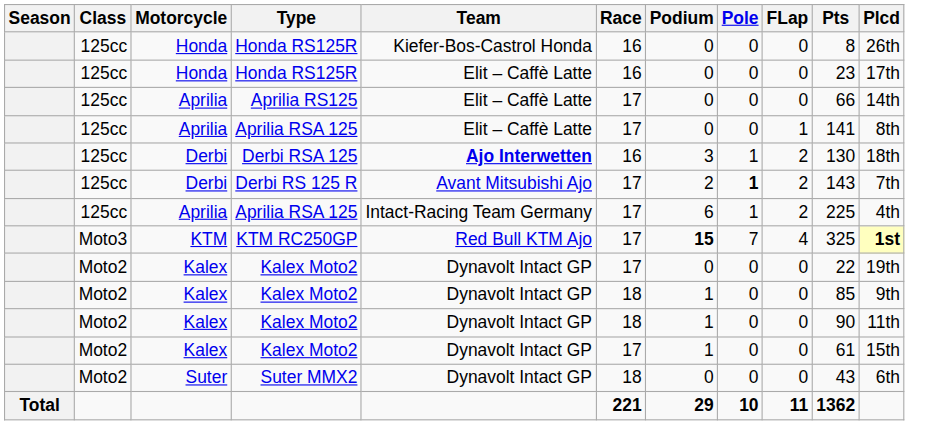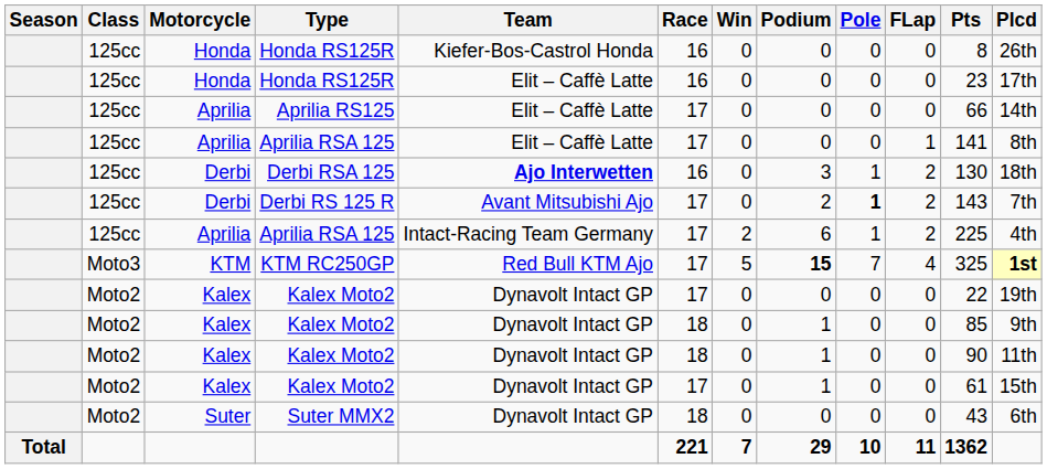+ column: Win | 0 | 0 | 0 | 0 | 0 | 0 | 2 | 5 | 0 | 0 | 0 | 0 | 0 | 7
